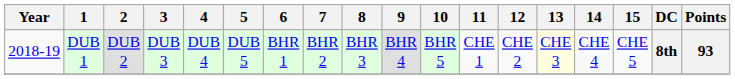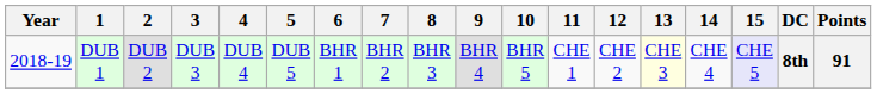DUB 1 | 15: no background -> lavender background
DUB 1 | Points: 93 -> 91
